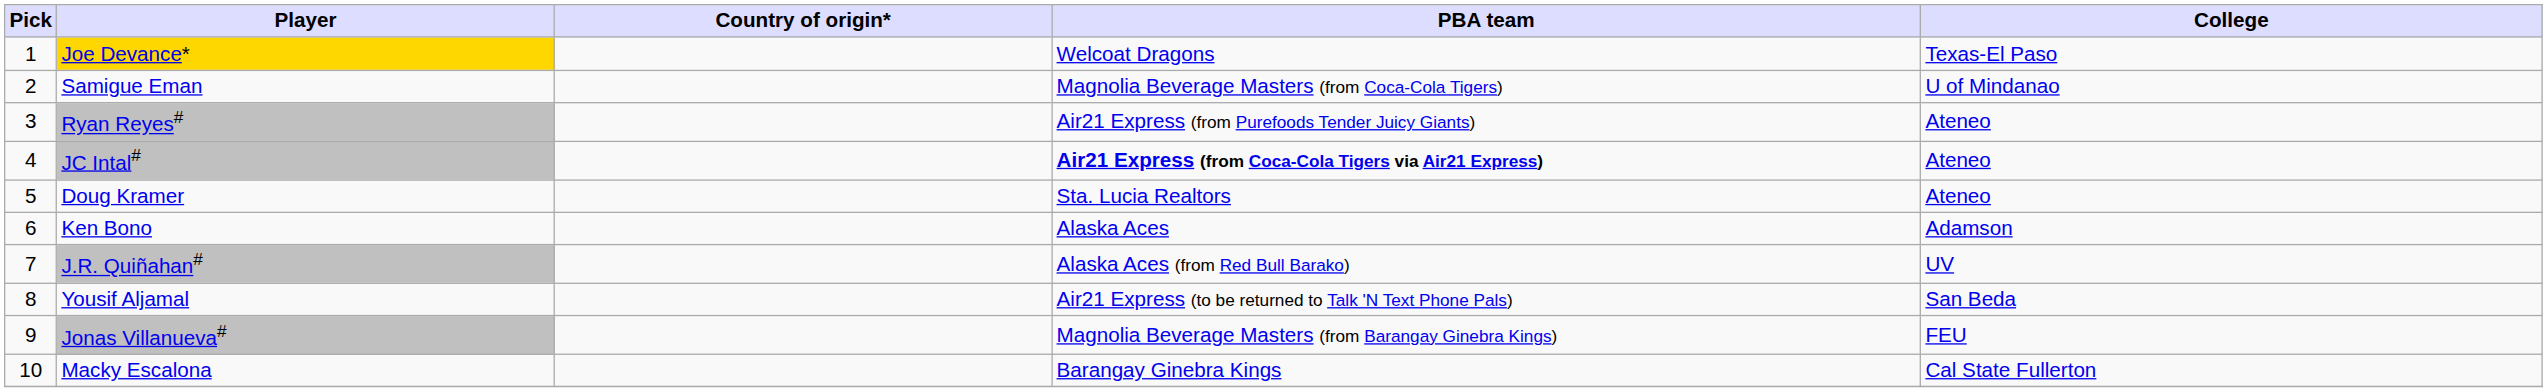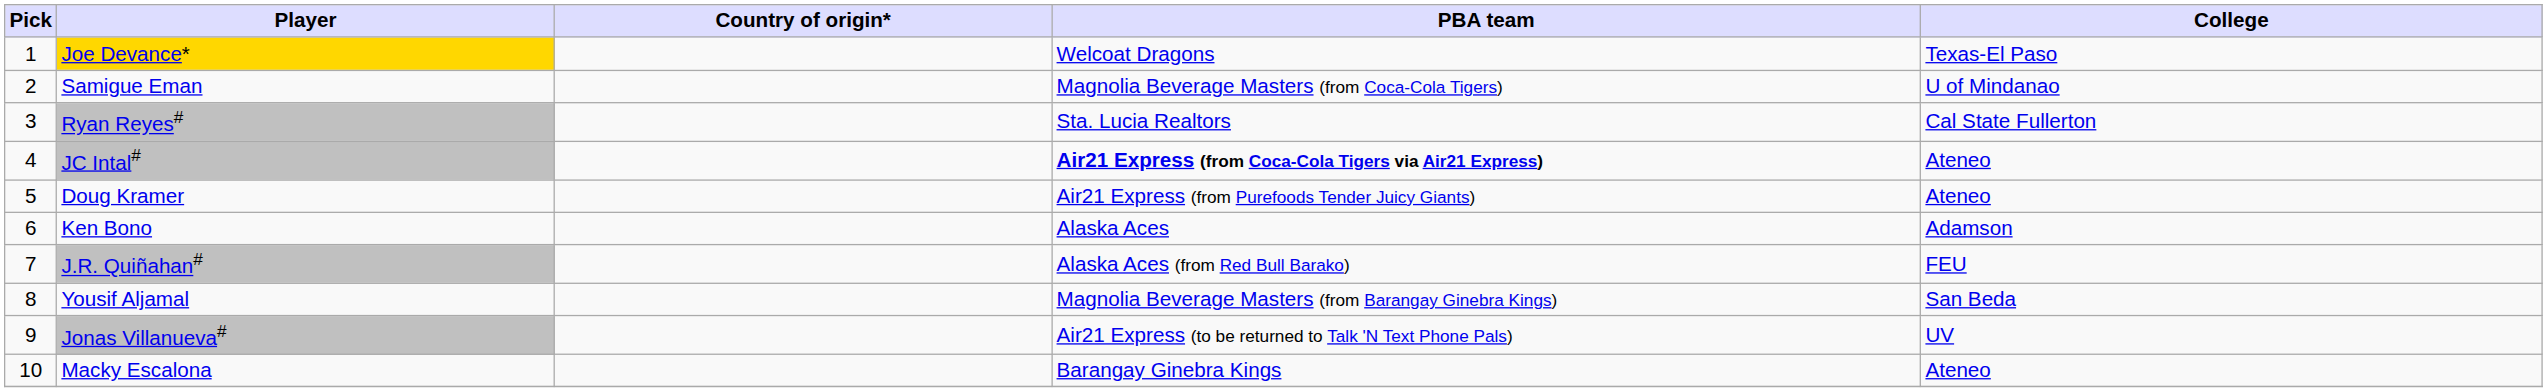Ryan Reyes# | PBA team: Air21 Express (from Purefoods Tender Juicy Giants) -> Sta. Lucia Realtors
Ryan Reyes# | College: Ateneo -> Cal State Fullerton
Doug Kramer | PBA team: Sta. Lucia Realtors -> Air21 Express (from Purefoods Tender Juicy Giants)
J.R. Quiñahan# | College: UV -> FEU
Yousif Aljamal | PBA team: Air21 Express (to be returned to Talk 'N Text Phone Pals) -> Magnolia Beverage Masters (from Barangay Ginebra Kings)
Jonas Villanueva# | PBA team: Magnolia Beverage Masters (from Barangay Ginebra Kings) -> Air21 Express (to be returned to Talk 'N Text Phone Pals)
Jonas Villanueva# | College: FEU -> UV
Macky Escalona | College: Cal State Fullerton -> Ateneo
